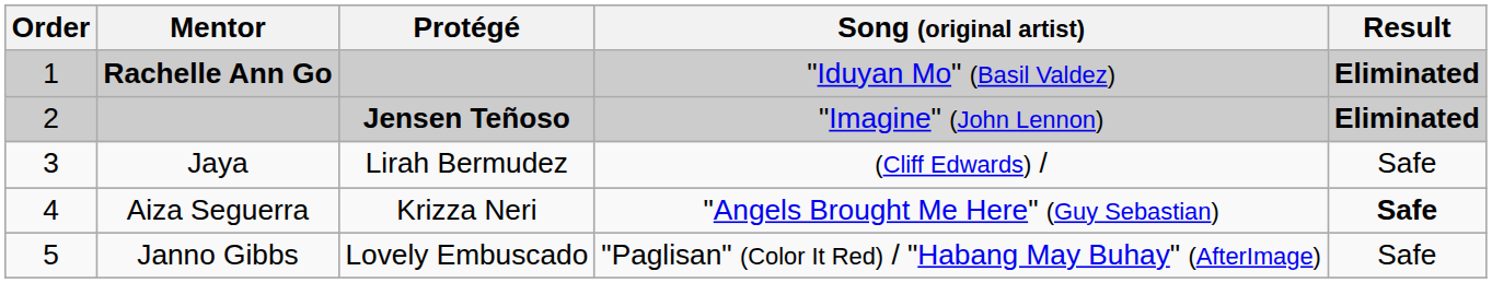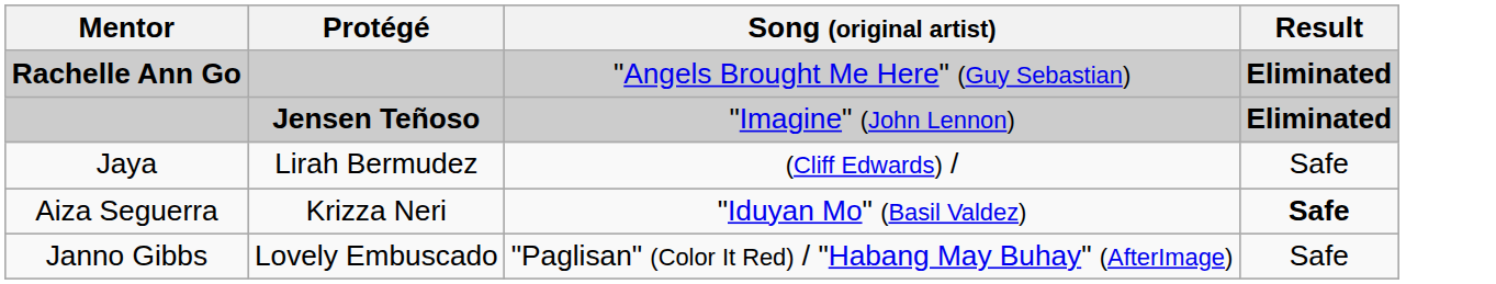- column: Order | 1 | 2 | 3 | 4 | 5
Rachelle Ann Go | Song (original artist): "Iduyan Mo" (Basil Valdez) -> "Angels Brought Me Here" (Guy Sebastian)
Aiza Seguerra | Song (original artist): "Angels Brought Me Here" (Guy Sebastian) -> "Iduyan Mo" (Basil Valdez)
